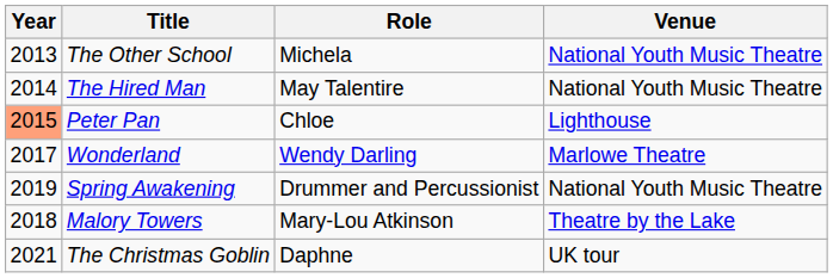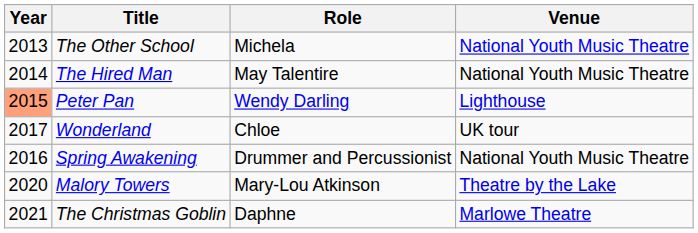Peter Pan | Role: Chloe -> Wendy Darling
Wonderland | Role: Wendy Darling -> Chloe
Wonderland | Venue: Marlowe Theatre -> UK tour
Spring Awakening | Year: 2019 -> 2016
Malory Towers | Year: 2018 -> 2020
The Christmas Goblin | Venue: UK tour -> Marlowe Theatre
